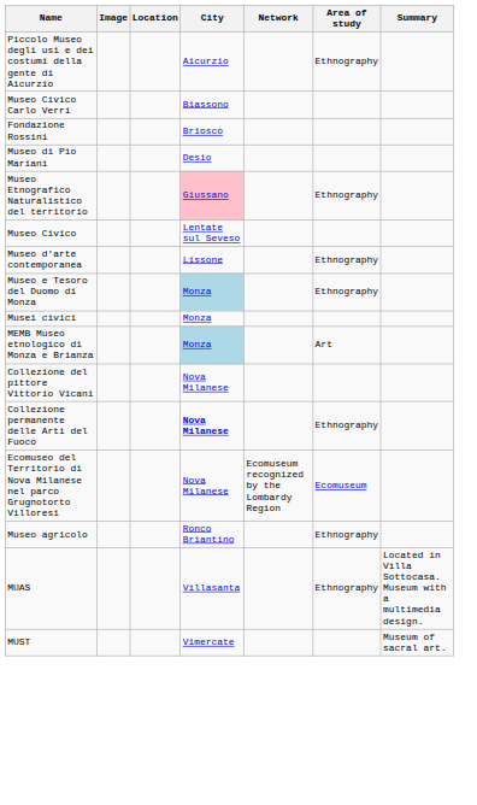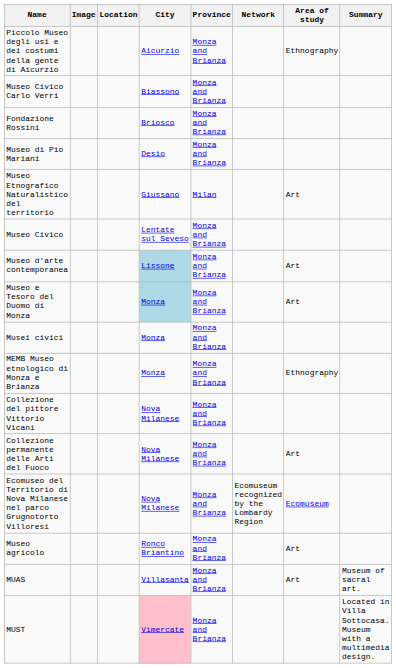+ column: Province | Monza and Brianza | Monza and Brianza | Monza and Brianza | Monza and Brianza | Milan | Monza and Brianza | Monza and Brianza | Monza and Brianza | Monza and Brianza | Monza and Brianza | Monza and Brianza | Monza and Brianza | Monza and Brianza | Monza and Brianza | Monza and Brianza | Monza and Brianza
Museo Etnografico Naturalistico del territorio | City: pink background -> no background
Museo Etnografico Naturalistico del territorio | Area of study: Ethnography -> Art
Museo d'arte contemporanea | City: no background -> lightblue background
Museo d'arte contemporanea | Area of study: Ethnography -> Art
Museo e Tesoro del Duomo di Monza | Area of study: Ethnography -> Art
MEMB Museo etnologico di Monza e Brianza | City: lightblue background -> no background
MEMB Museo etnologico di Monza e Brianza | Area of study: Art -> Ethnography
Collezione permanente delle Arti del Fuoco | City: bold -> normal
Collezione permanente delle Arti del Fuoco | Area of study: Ethnography -> Art
Museo agricolo | Area of study: Ethnography -> Art
MUAS | Area of study: Ethnography -> Art
MUAS | Summary: Located in Villa Sottocasa. Museum with a multimedia design. -> Museum of sacral art.
MUST | City: no background -> pink background
MUST | Summary: Museum of sacral art. -> Located in Villa Sottocasa. Museum with a multimedia design.
